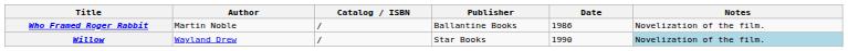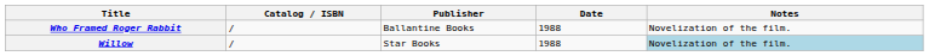- column: Author | Martin Noble | Wayland Drew
Who Framed Roger Rabbit | Date: 1986 -> 1988
Willow | Date: 1990 -> 1988
